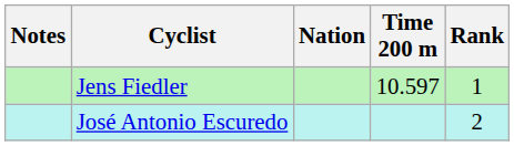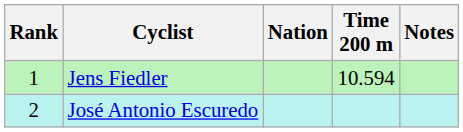columns swapped: Rank <-> Notes
Jens Fiedler | Time 200 m: 10.597 -> 10.594
